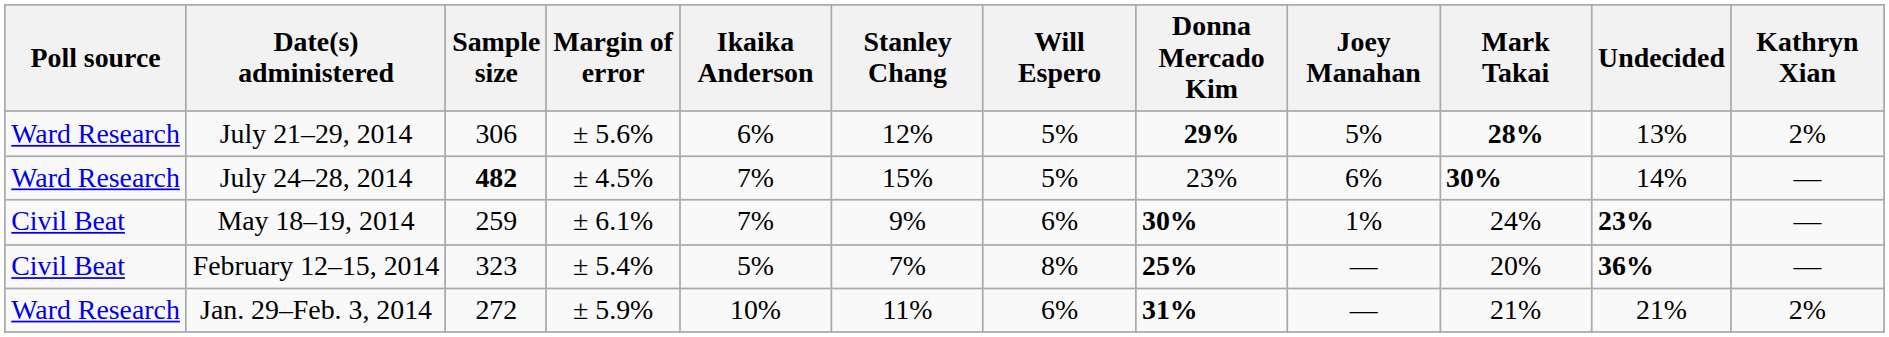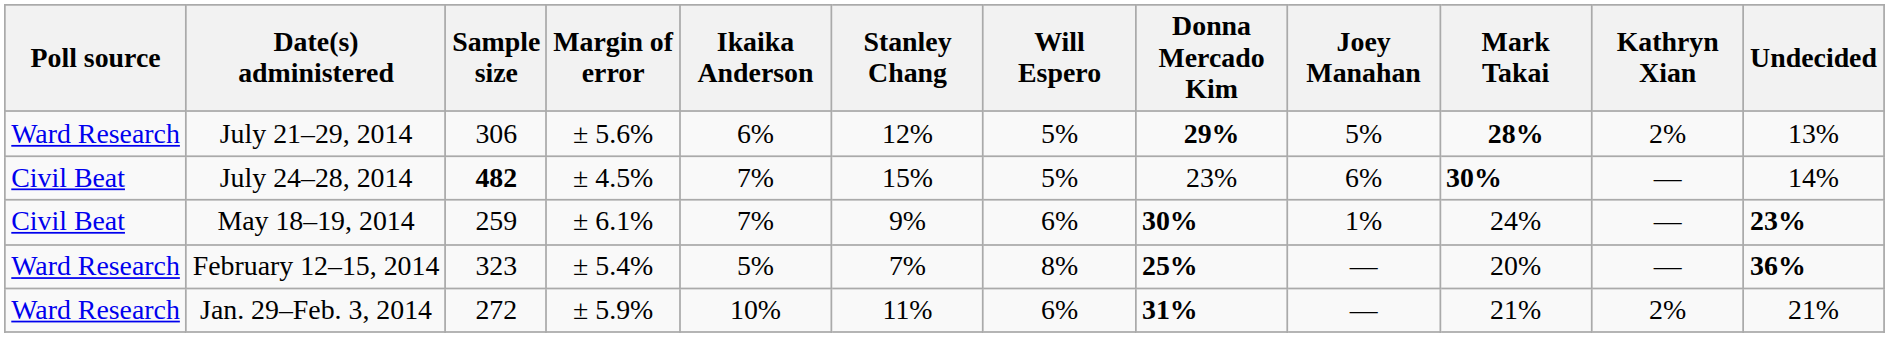columns swapped: Kathryn Xian <-> Undecided
July 24–28, 2014 | Poll source: Ward Research -> Civil Beat
February 12–15, 2014 | Poll source: Civil Beat -> Ward Research
